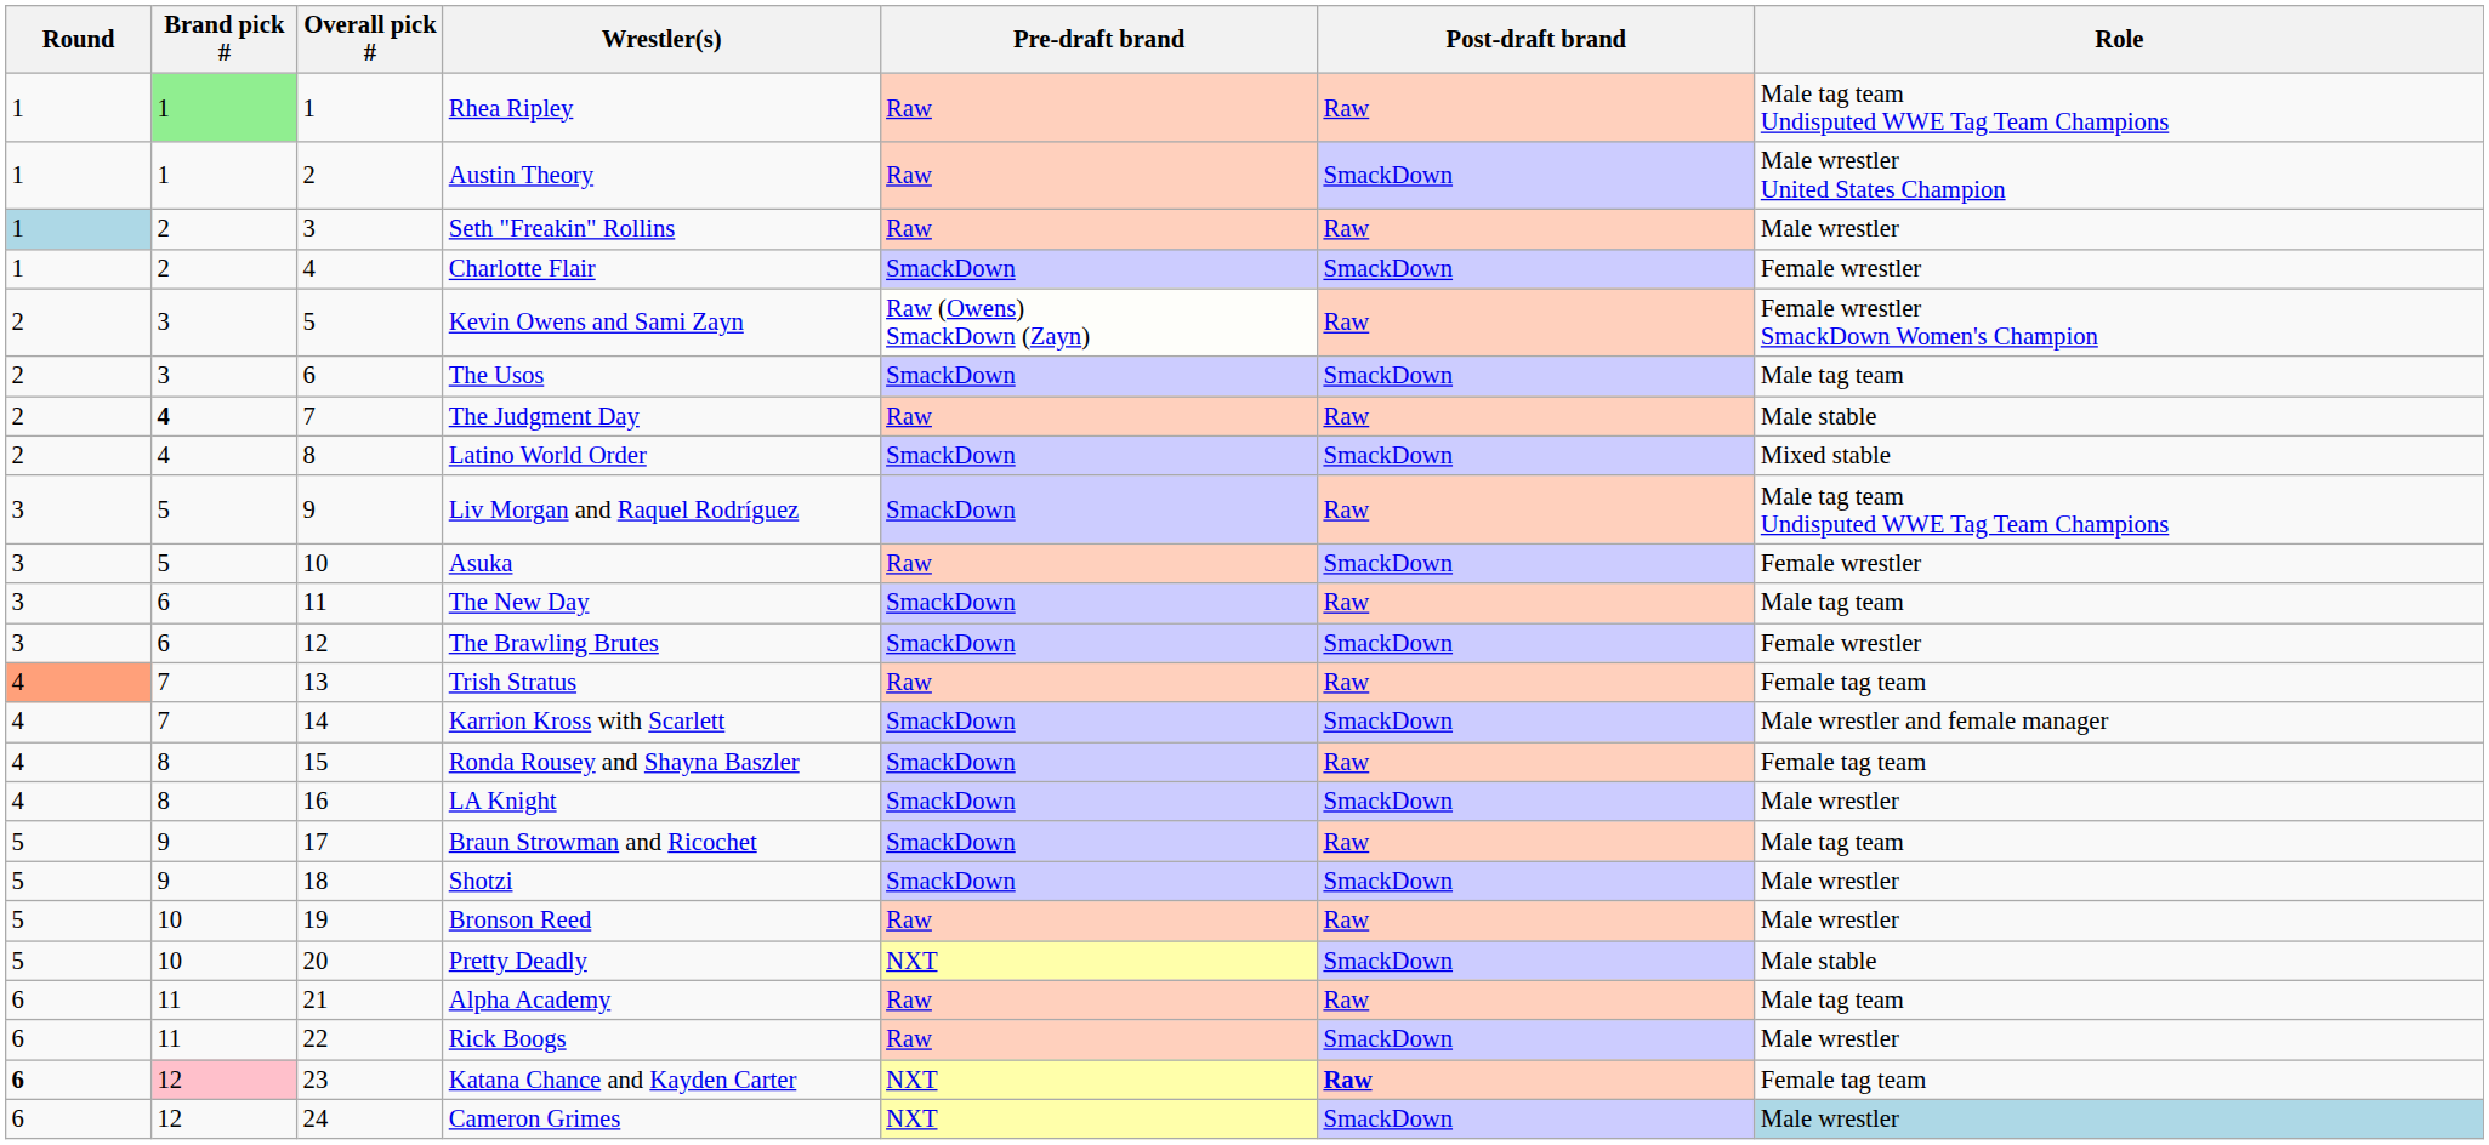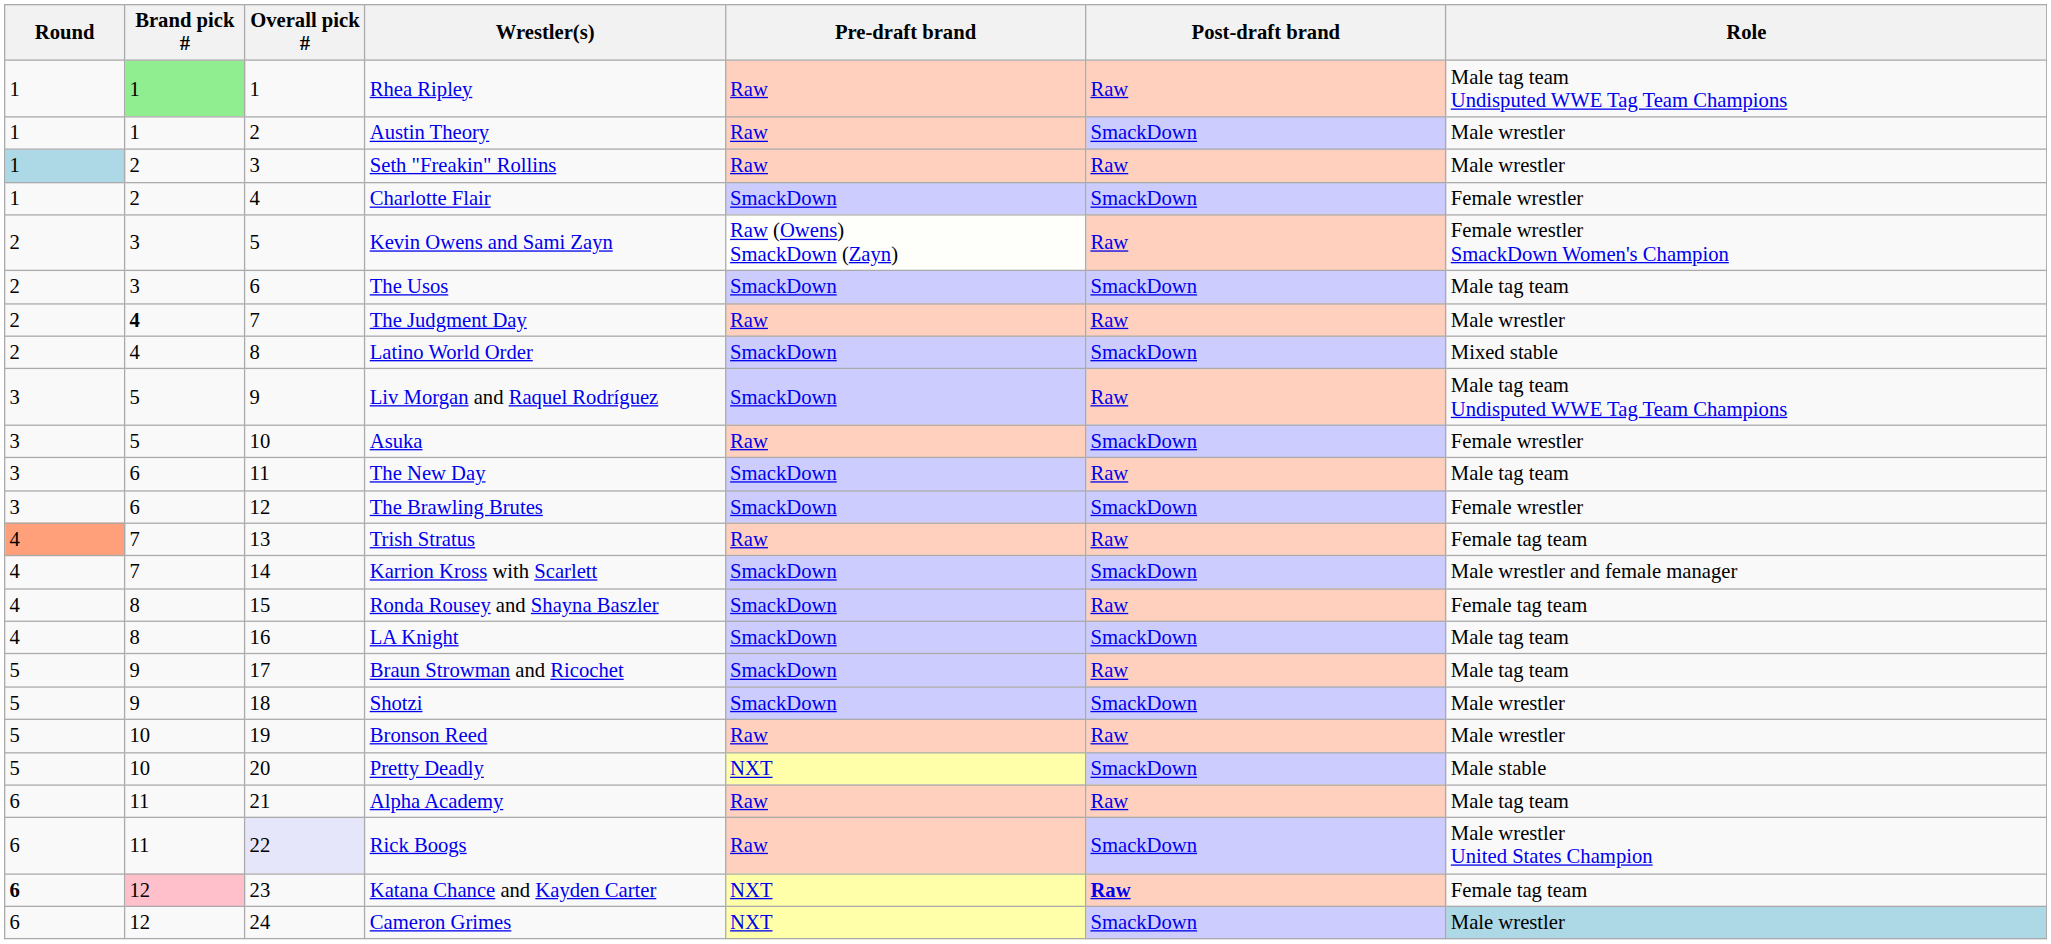Austin Theory | Role: Male wrestler United States Champion -> Male wrestler
The Judgment Day | Role: Male stable -> Male wrestler
LA Knight | Role: Male wrestler -> Male tag team
Rick Boogs | Overall pick #: no background -> lavender background
Rick Boogs | Role: Male wrestler -> Male wrestler United States Champion
